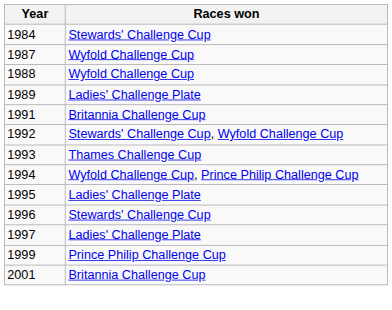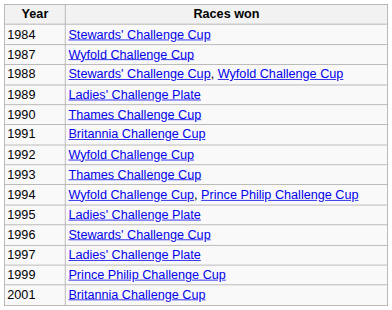1988 | Races won: Wyfold Challenge Cup -> Stewards' Challenge Cup, Wyfold Challenge Cup
+ row: 1990 | Thames Challenge Cup
1992 | Races won: Stewards' Challenge Cup, Wyfold Challenge Cup -> Wyfold Challenge Cup
